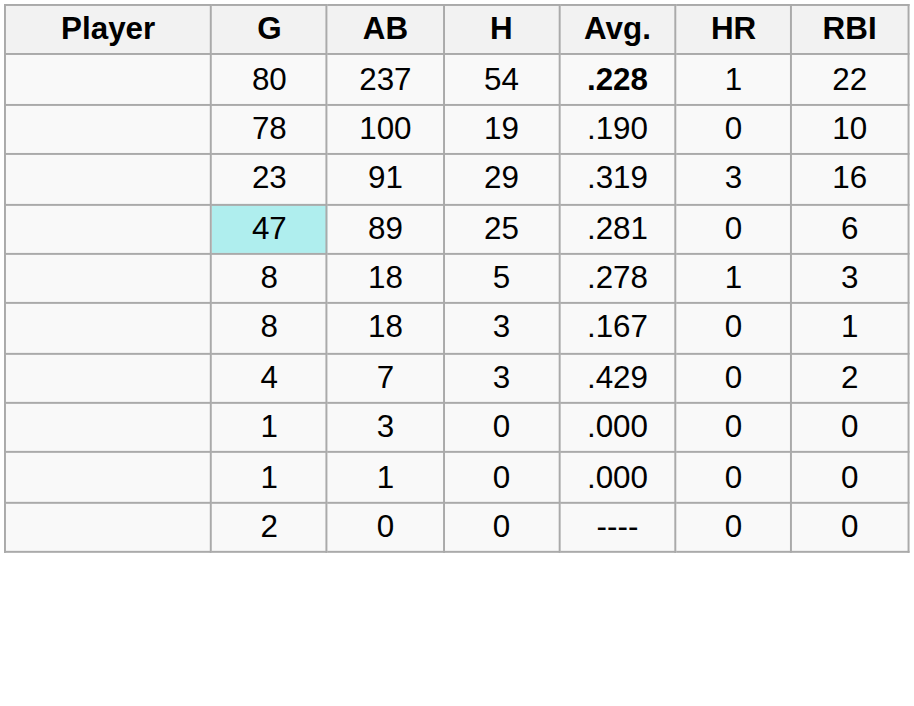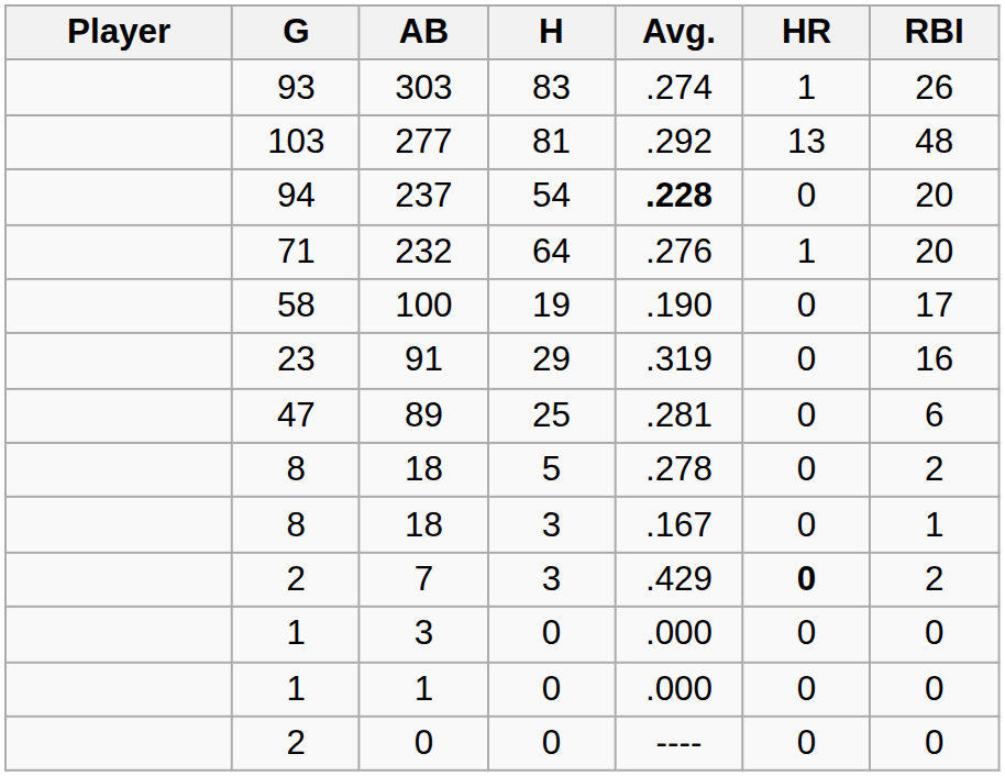+ row: 93 | 303 | 83 | .274 | 1 | 26
+ row: 103 | 277 | 81 | .292 | 13 | 48
237 | G: 80 -> 94
237 | HR: 1 -> 0
237 | RBI: 22 -> 20
+ row: 71 | 232 | 64 | .276 | 1 | 20
100 | G: 78 -> 58
100 | RBI: 10 -> 17
91 | HR: 3 -> 0
89 | G: paleturquoise background -> no background
18 / 5 | HR: 1 -> 0
18 / 5 | RBI: 3 -> 2
7 | G: 4 -> 2
7 | HR: normal -> bold
